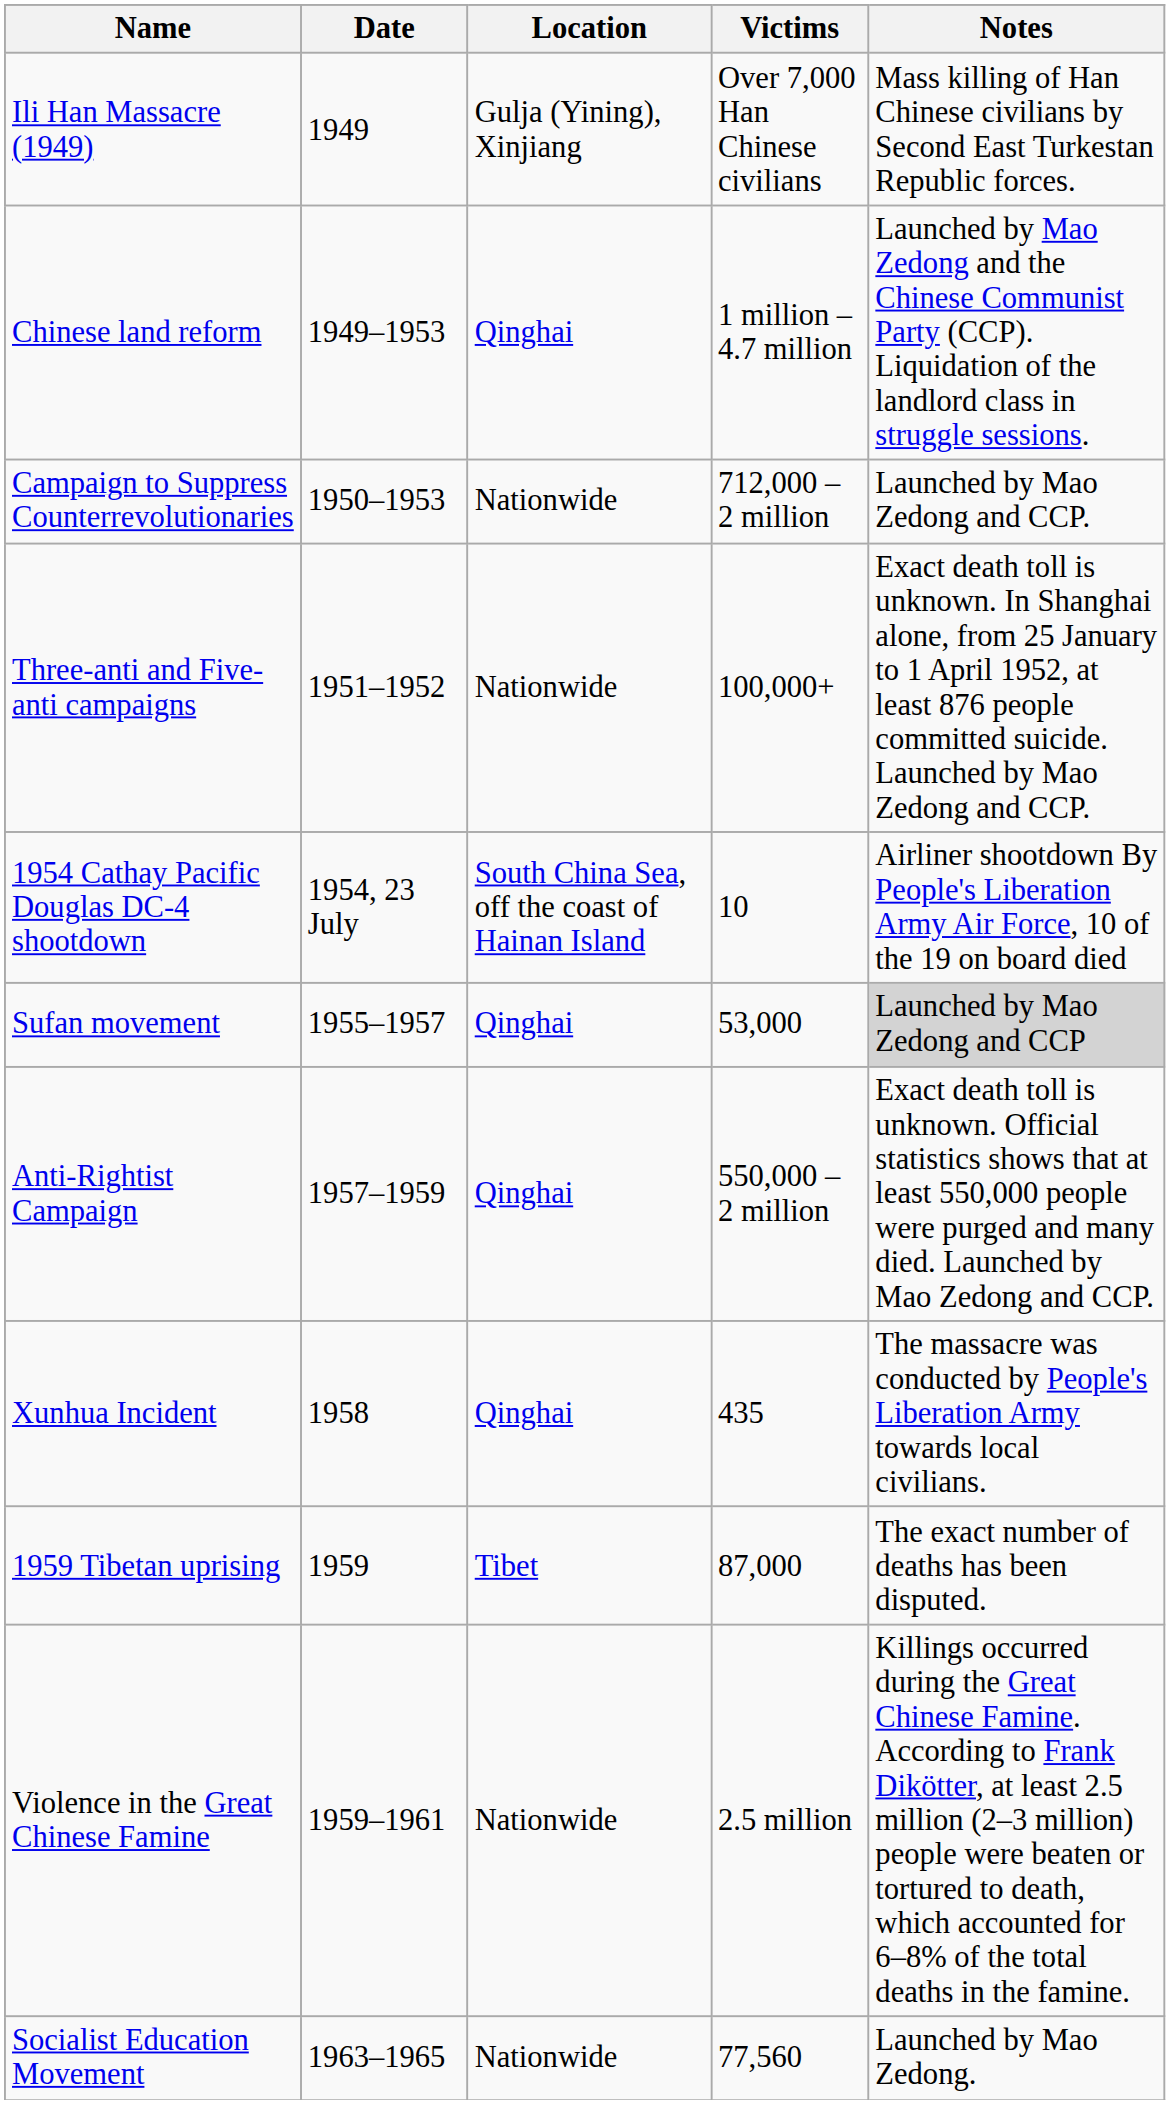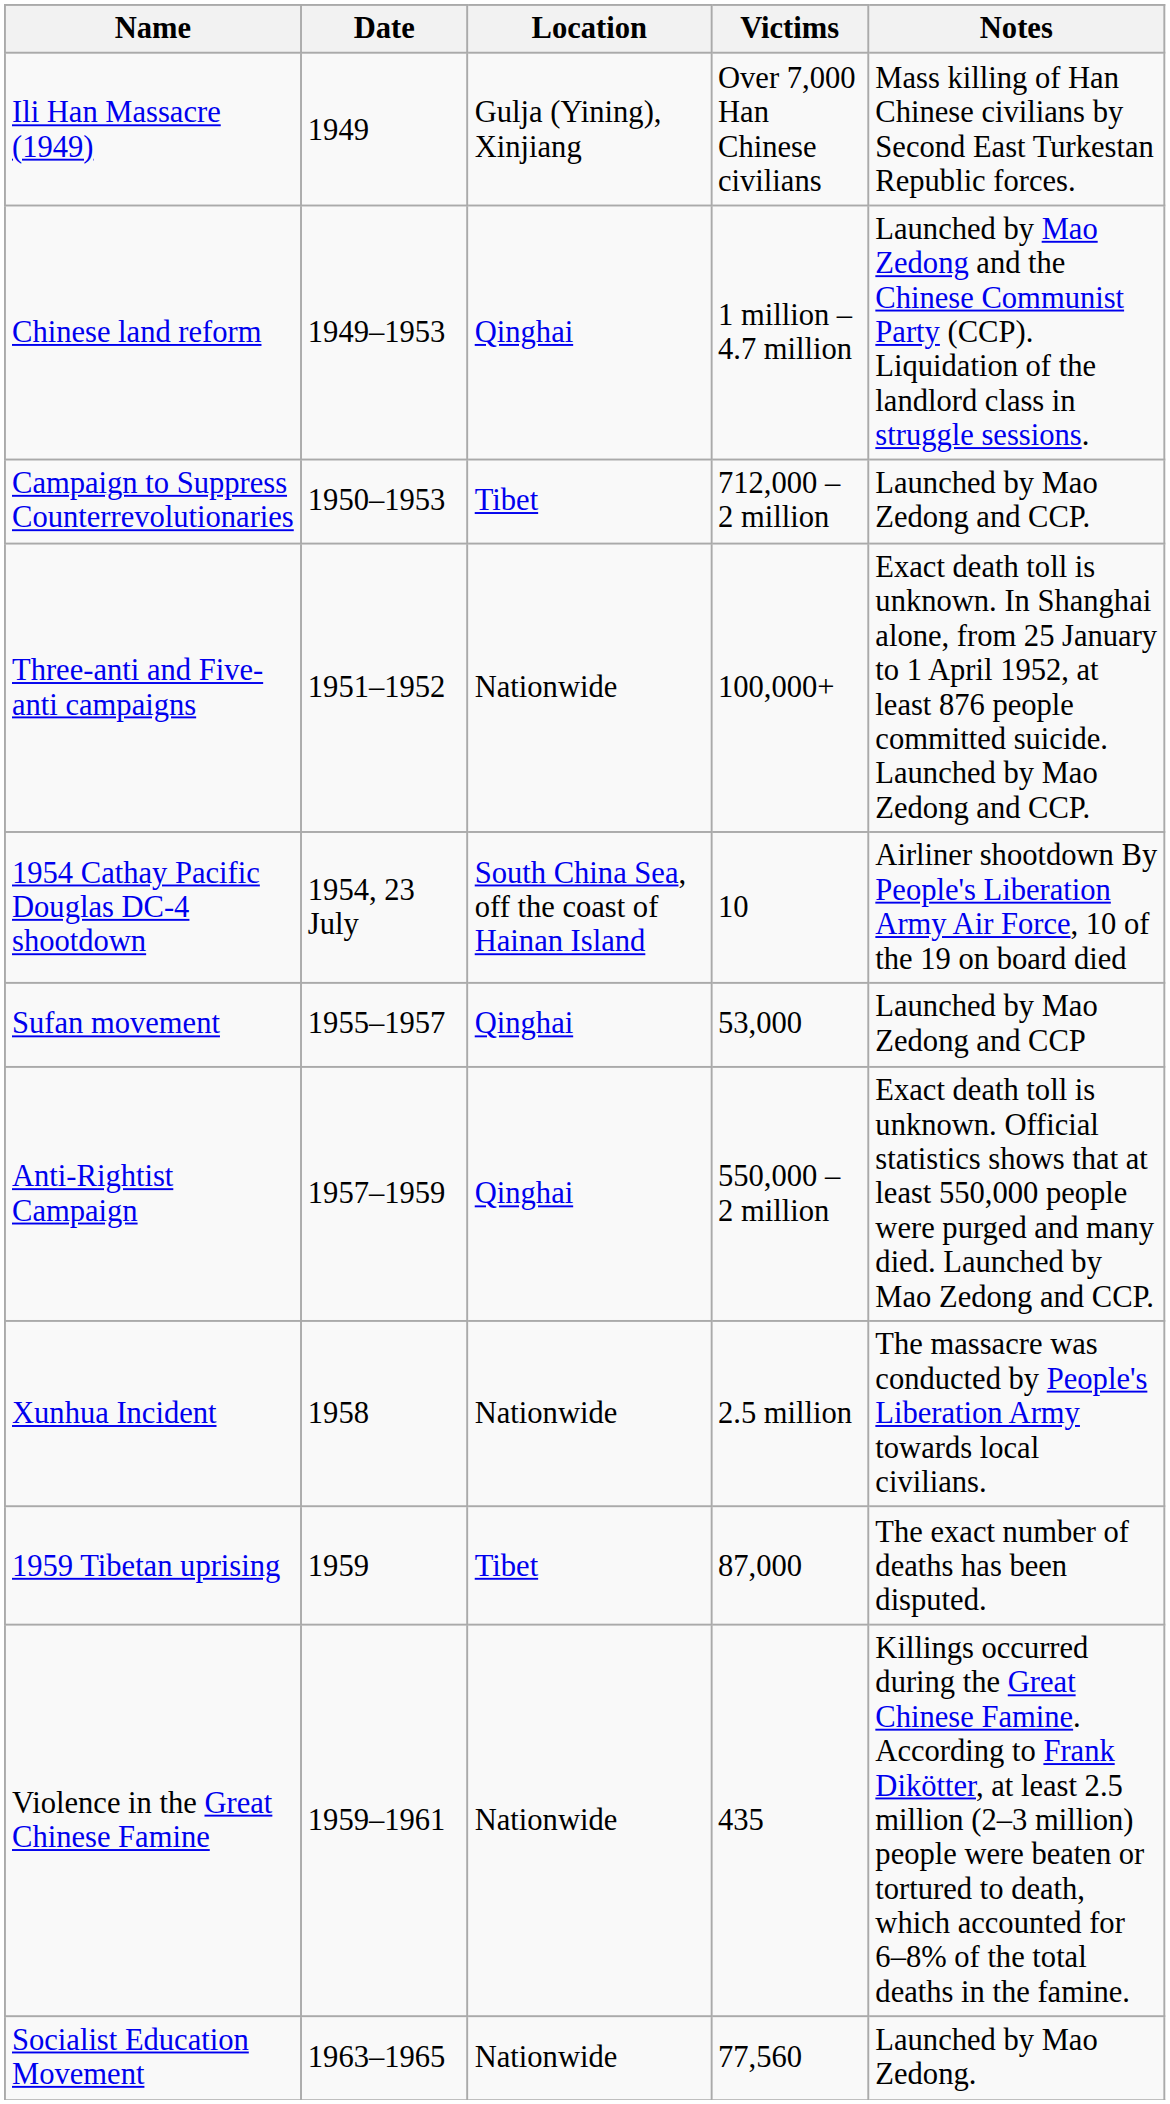Campaign to Suppress Counterrevolutionaries | Location: Nationwide -> Tibet
Sufan movement | Notes: lightgrey background -> no background
Xunhua Incident | Location: Qinghai -> Nationwide
Xunhua Incident | Victims: 435 -> 2.5 million
Violence in the Great Chinese Famine | Victims: 2.5 million -> 435
